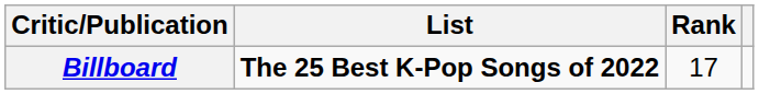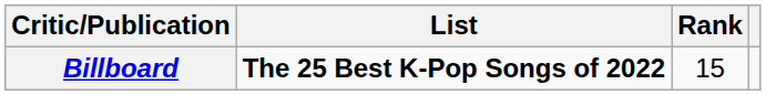Billboard | Rank: 17 -> 15
